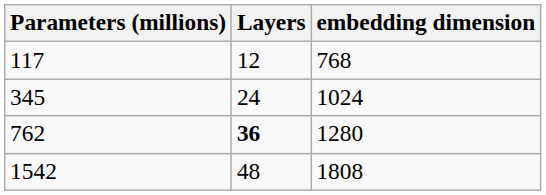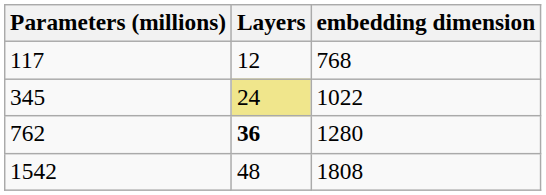345 | Layers: no background -> khaki background
345 | embedding dimension: 1024 -> 1022
